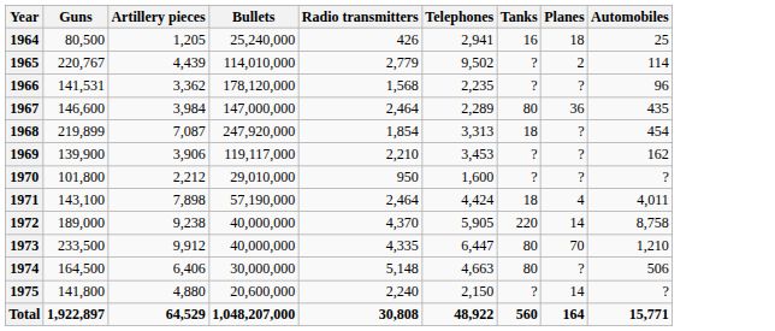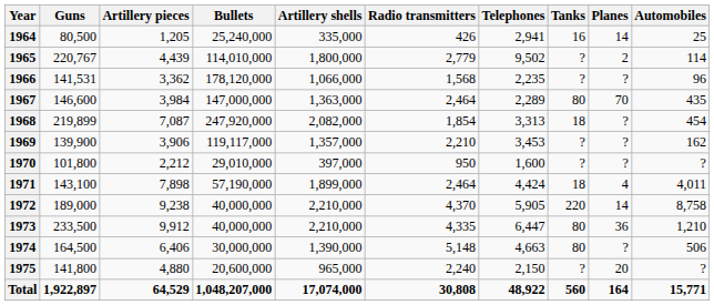+ column: Artillery shells | 335,000 | 1,800,000 | 1,066,000 | 1,363,000 | 2,082,000 | 1,357,000 | 397,000 | 1,899,000 | 2,210,000 | 2,210,000 | 1,390,000 | 965,000 | 17,074,000
1964 | Planes: 18 -> 14
1967 | Planes: 36 -> 70
1973 | Planes: 70 -> 36
1975 | Planes: 14 -> 20
